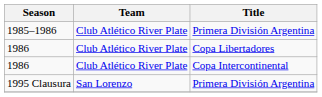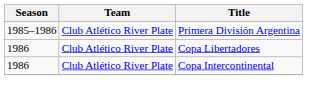- row: 1995 Clausura | San Lorenzo | Primera División Argentina
